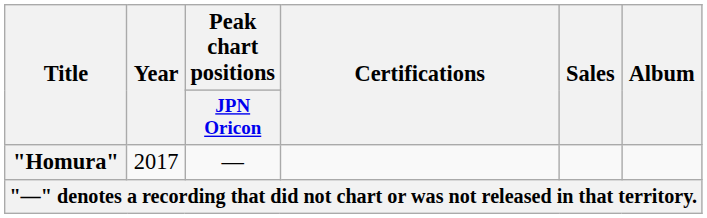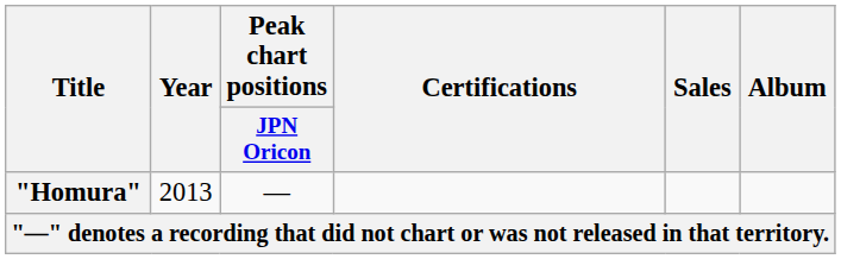"Homura" | Year: 2017 -> 2013
